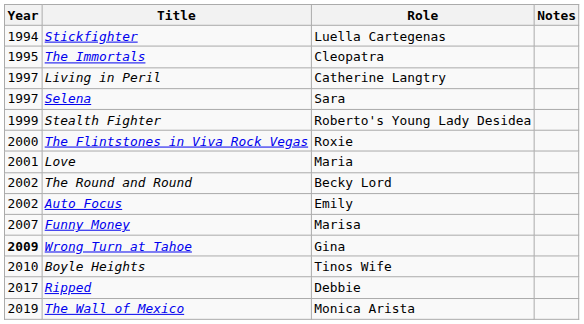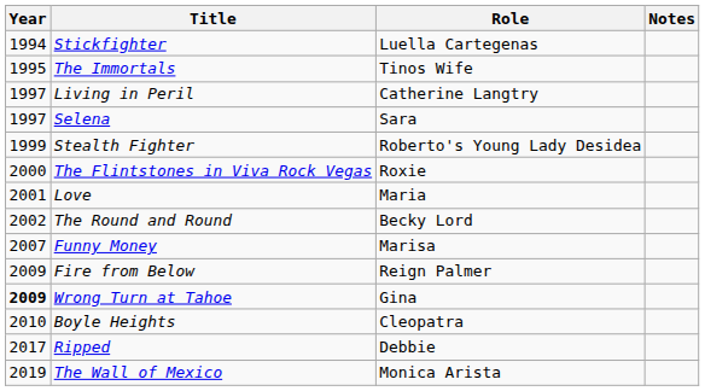The Immortals | Role: Cleopatra -> Tinos Wife
- row: 2002 | Auto Focus | Emily
+ row: 2009 | Fire from Below | Reign Palmer
Boyle Heights | Role: Tinos Wife -> Cleopatra
